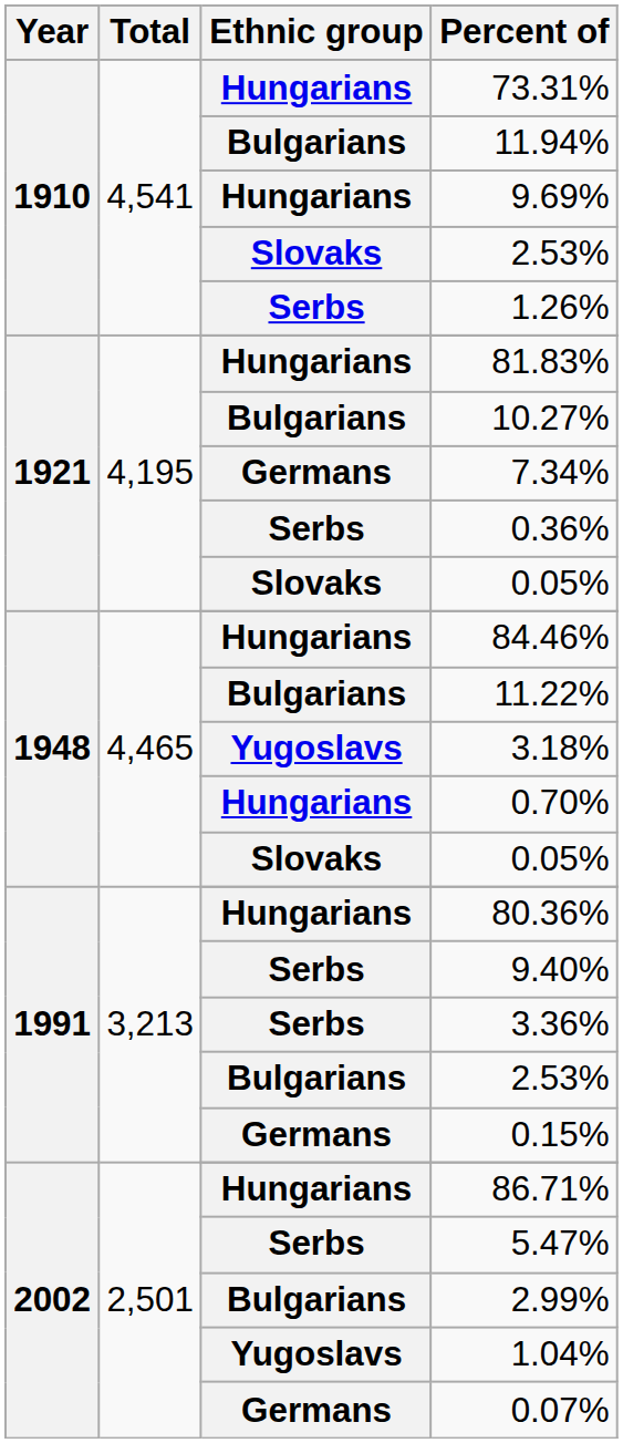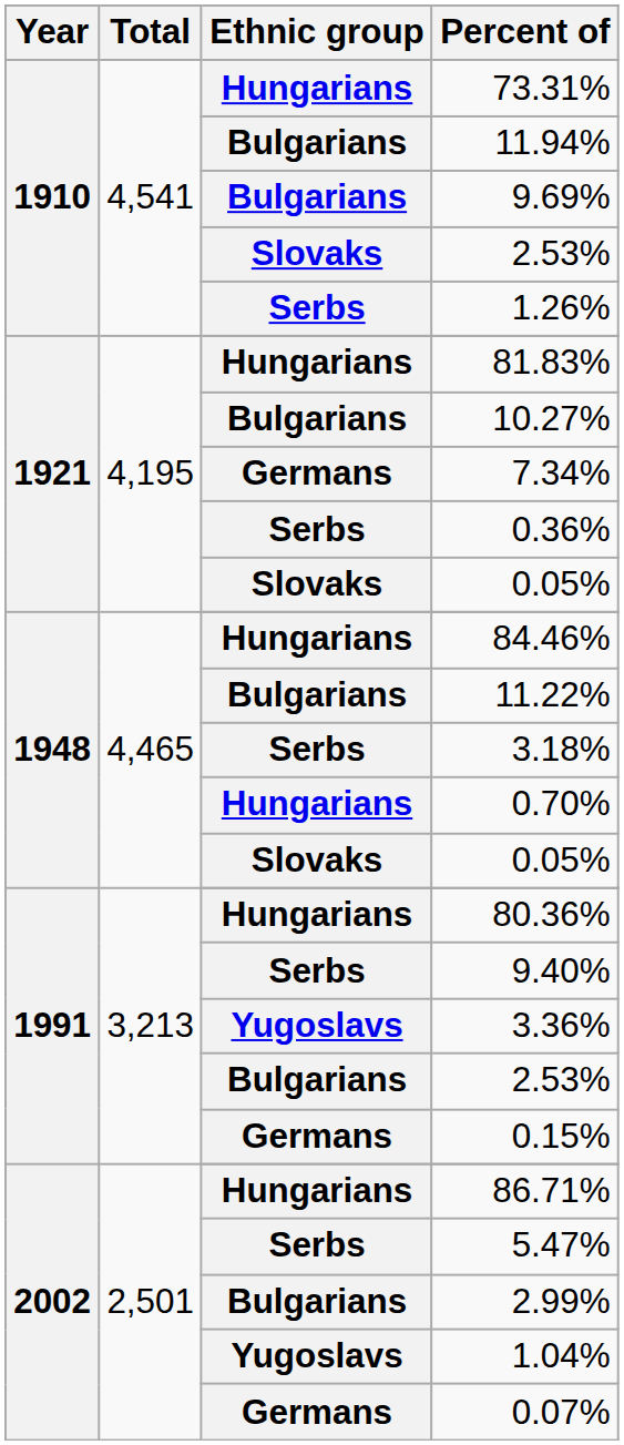9.69% | Ethnic group: Hungarians -> Bulgarians
3.18% | Ethnic group: Yugoslavs -> Serbs
3.36% | Ethnic group: Serbs -> Yugoslavs
